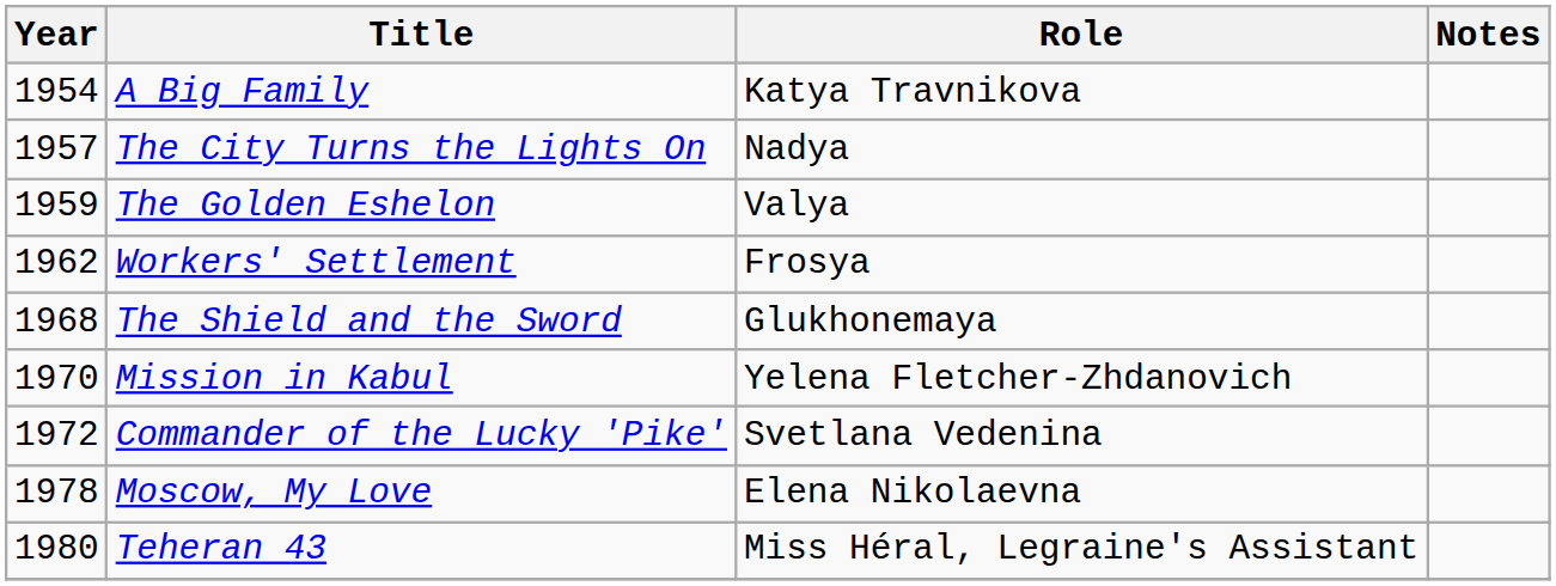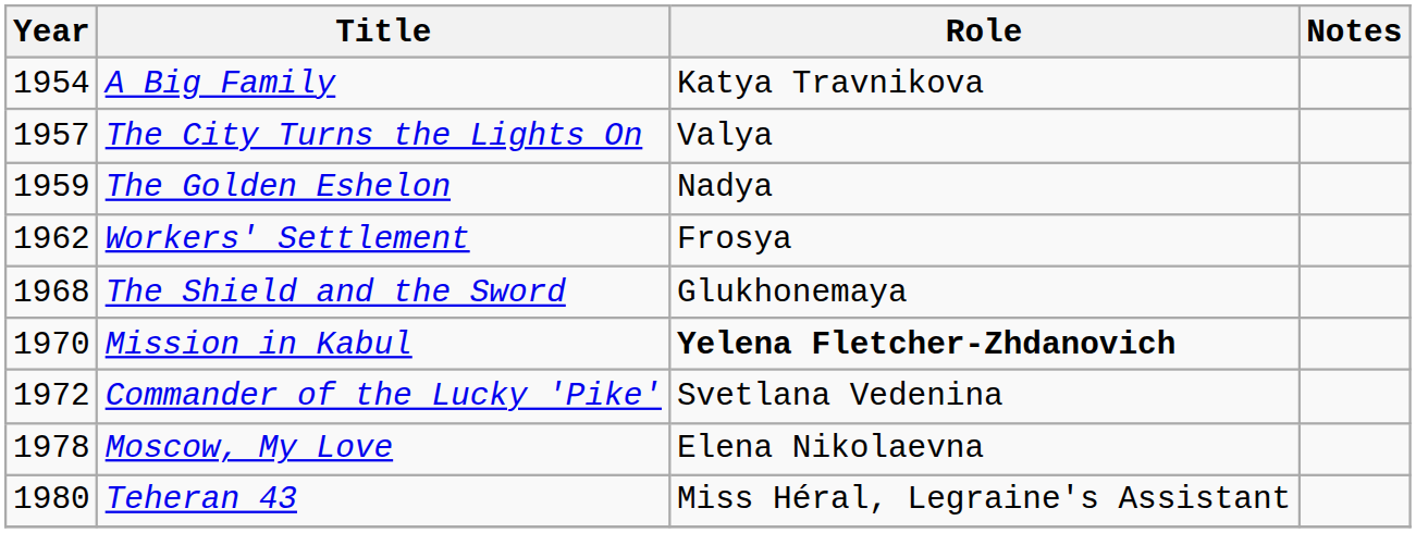The City Turns the Lights On | Role: Nadya -> Valya
The Golden Eshelon | Role: Valya -> Nadya
Mission in Kabul | Role: normal -> bold
